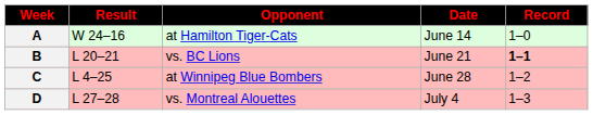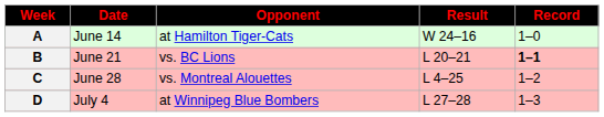columns swapped: Date <-> Result
C | Opponent: at Winnipeg Blue Bombers -> vs. Montreal Alouettes
D | Opponent: vs. Montreal Alouettes -> at Winnipeg Blue Bombers
